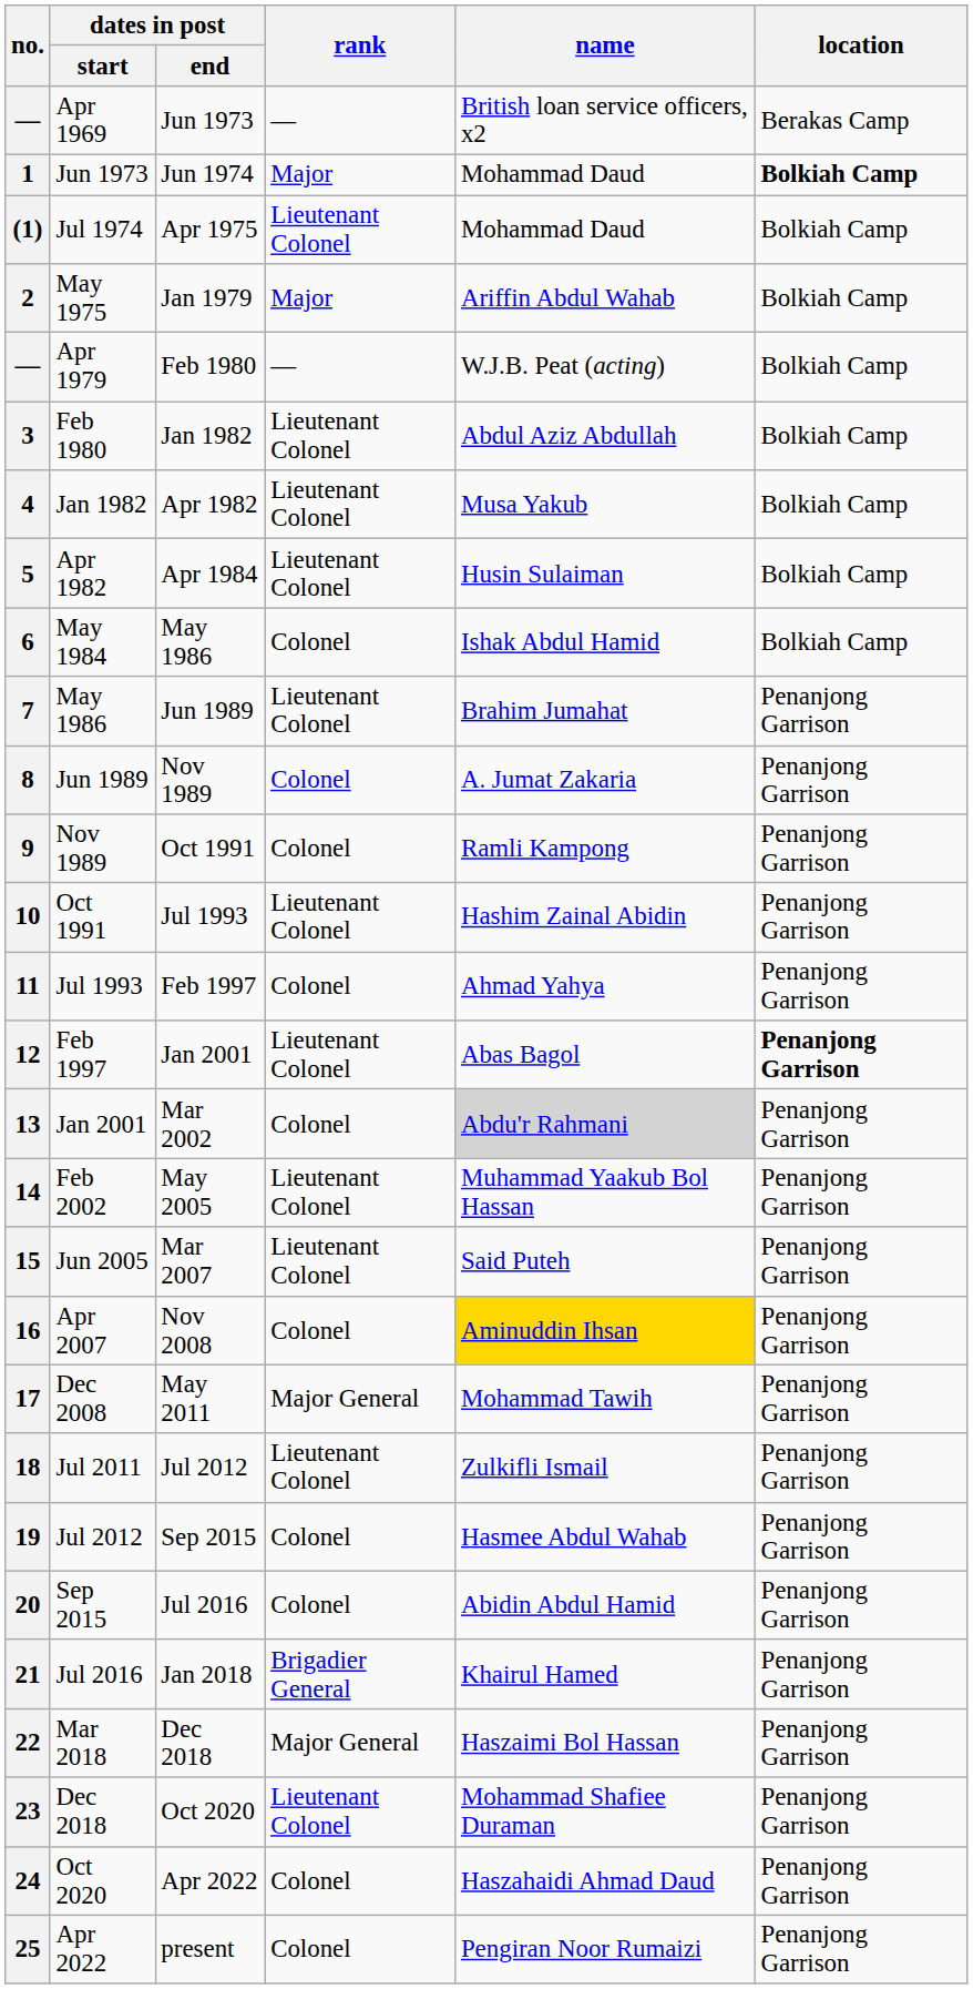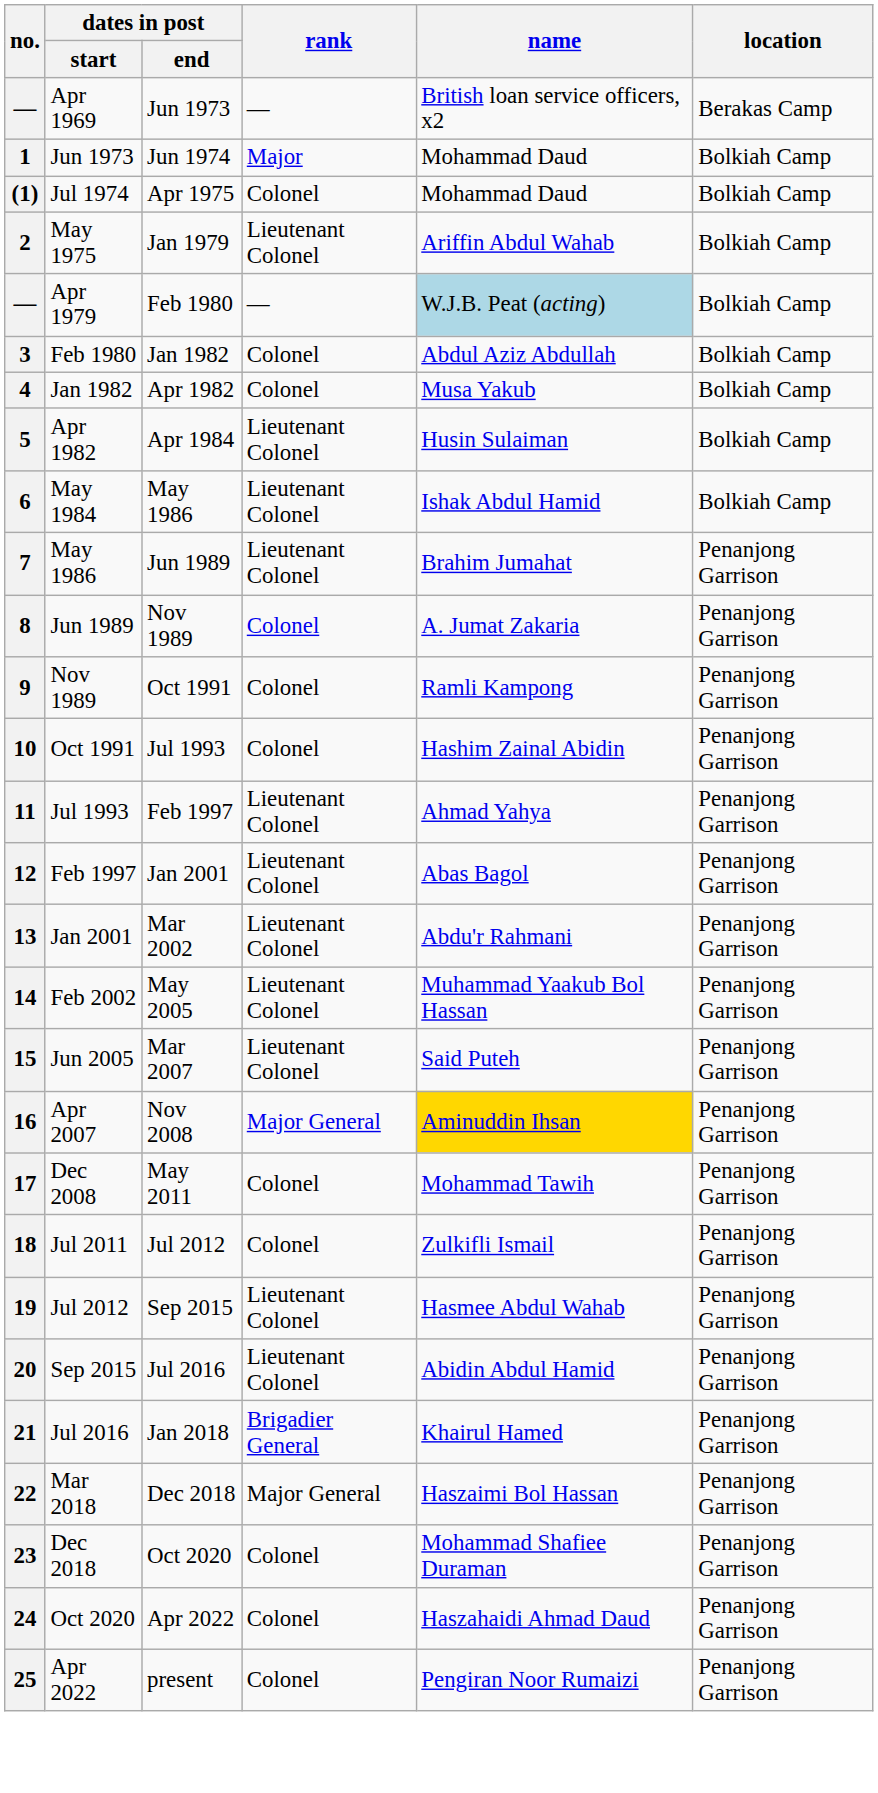1 | location: bold -> normal
(1) | rank: Lieutenant Colonel -> Colonel
2 | rank: Major -> Lieutenant Colonel
— / Apr 1979 | name: no background -> lightblue background
3 | rank: Lieutenant Colonel -> Colonel
4 | rank: Lieutenant Colonel -> Colonel
6 | rank: Colonel -> Lieutenant Colonel
10 | rank: Lieutenant Colonel -> Colonel
11 | rank: Colonel -> Lieutenant Colonel
12 | location: bold -> normal
13 | rank: Colonel -> Lieutenant Colonel
13 | name: lightgrey background -> no background
16 | rank: Colonel -> Major General
17 | rank: Major General -> Colonel
18 | rank: Lieutenant Colonel -> Colonel
19 | rank: Colonel -> Lieutenant Colonel
20 | rank: Colonel -> Lieutenant Colonel
23 | rank: Lieutenant Colonel -> Colonel
